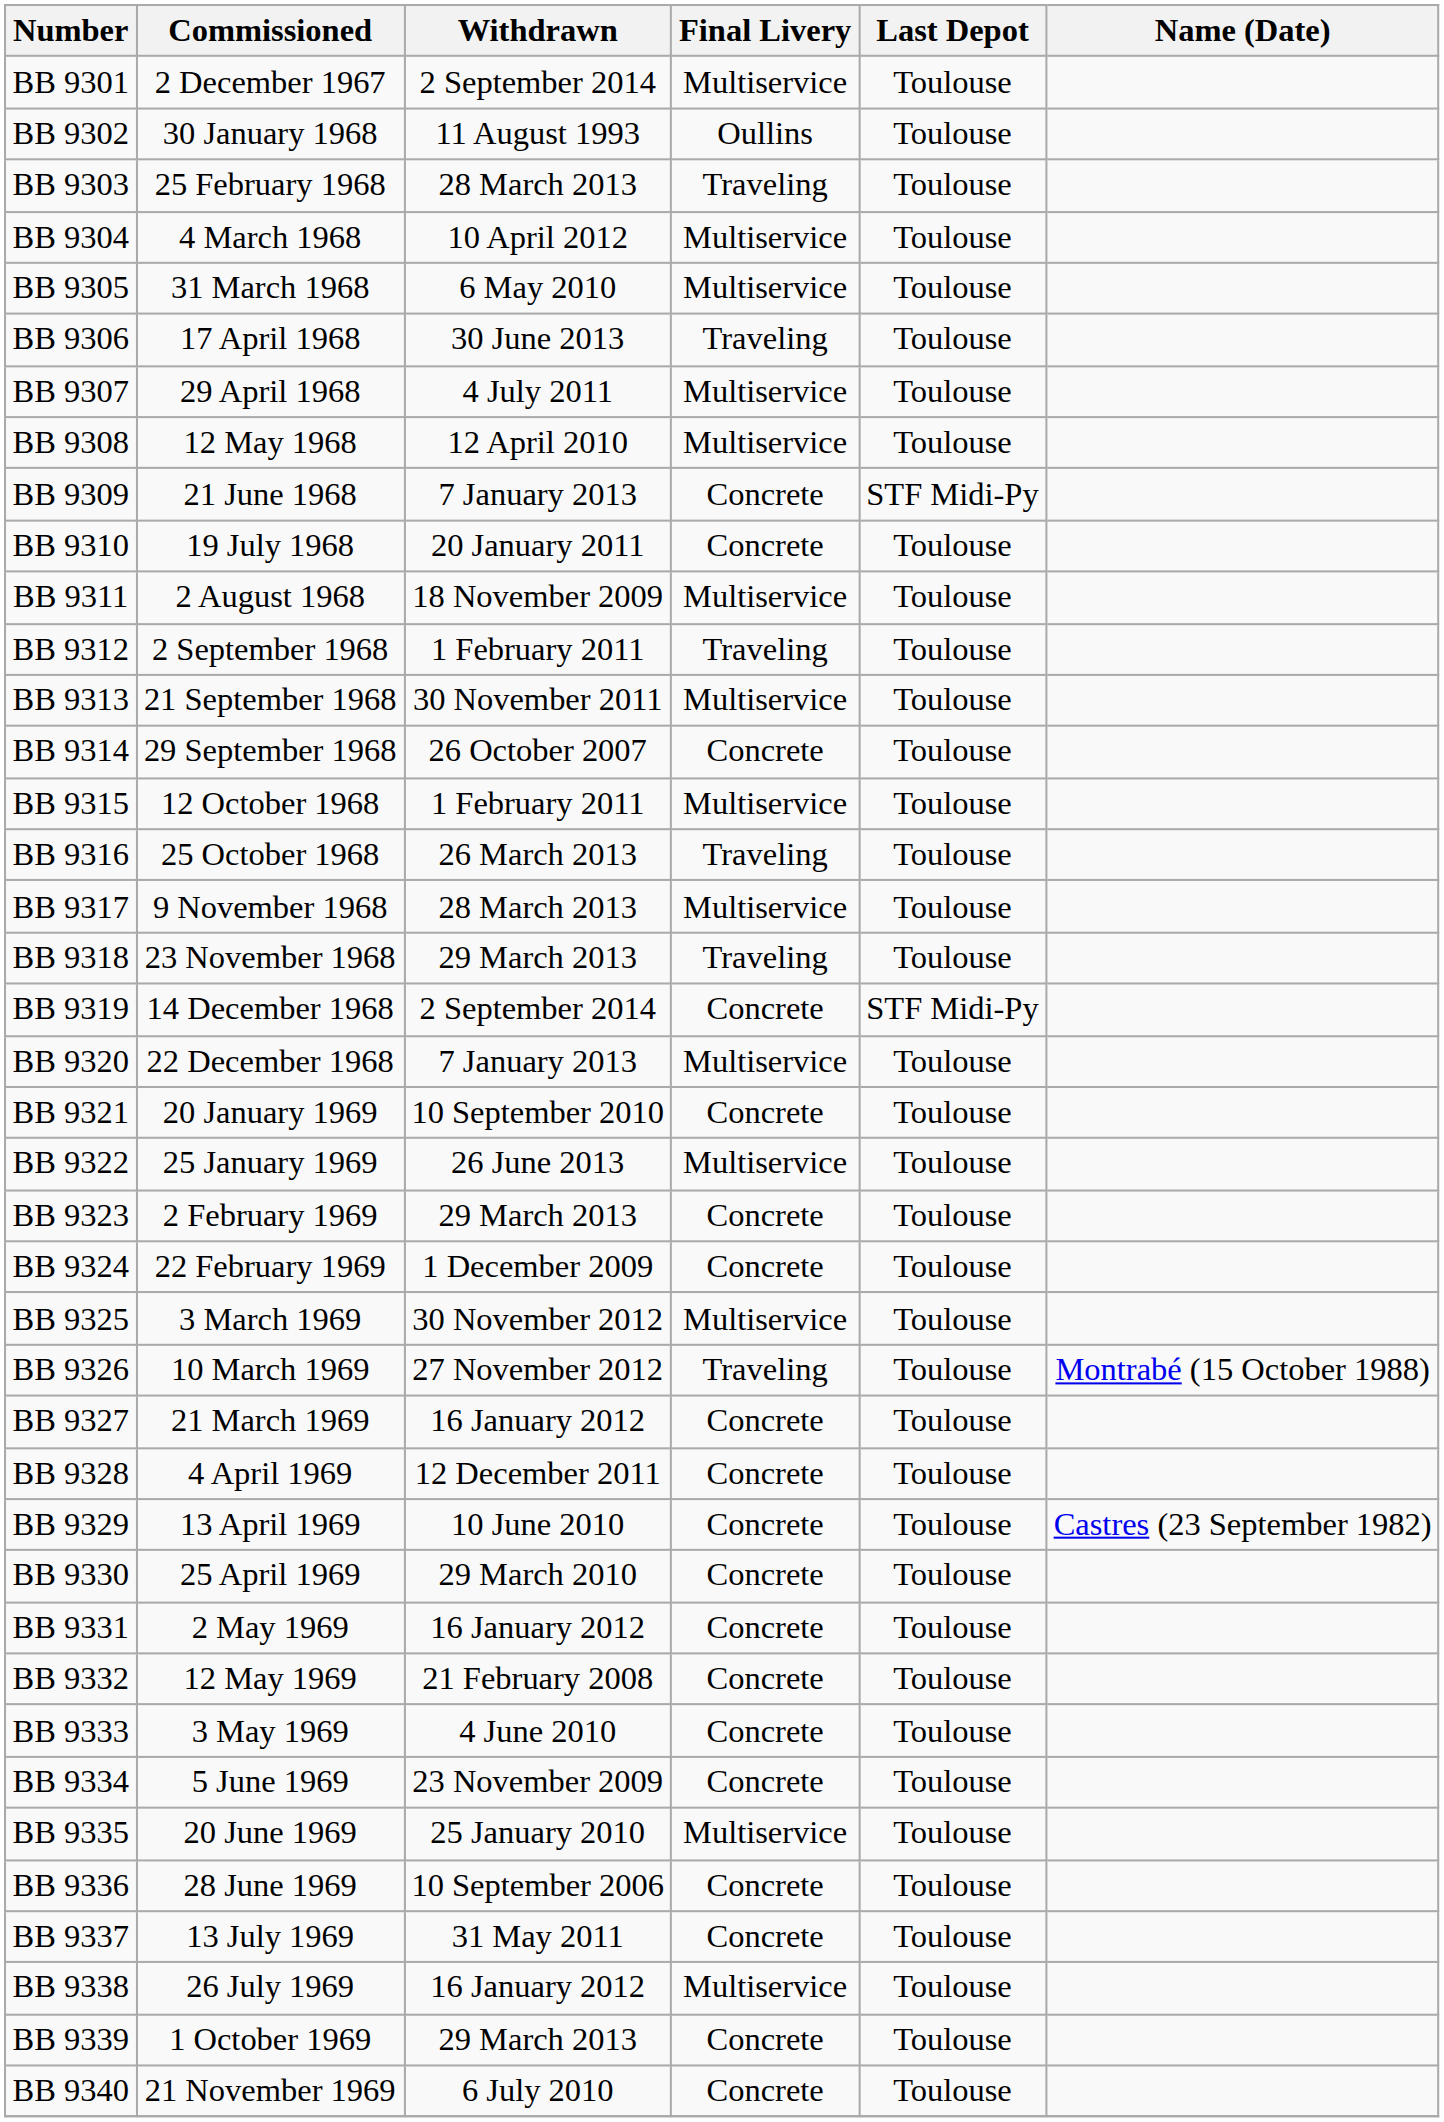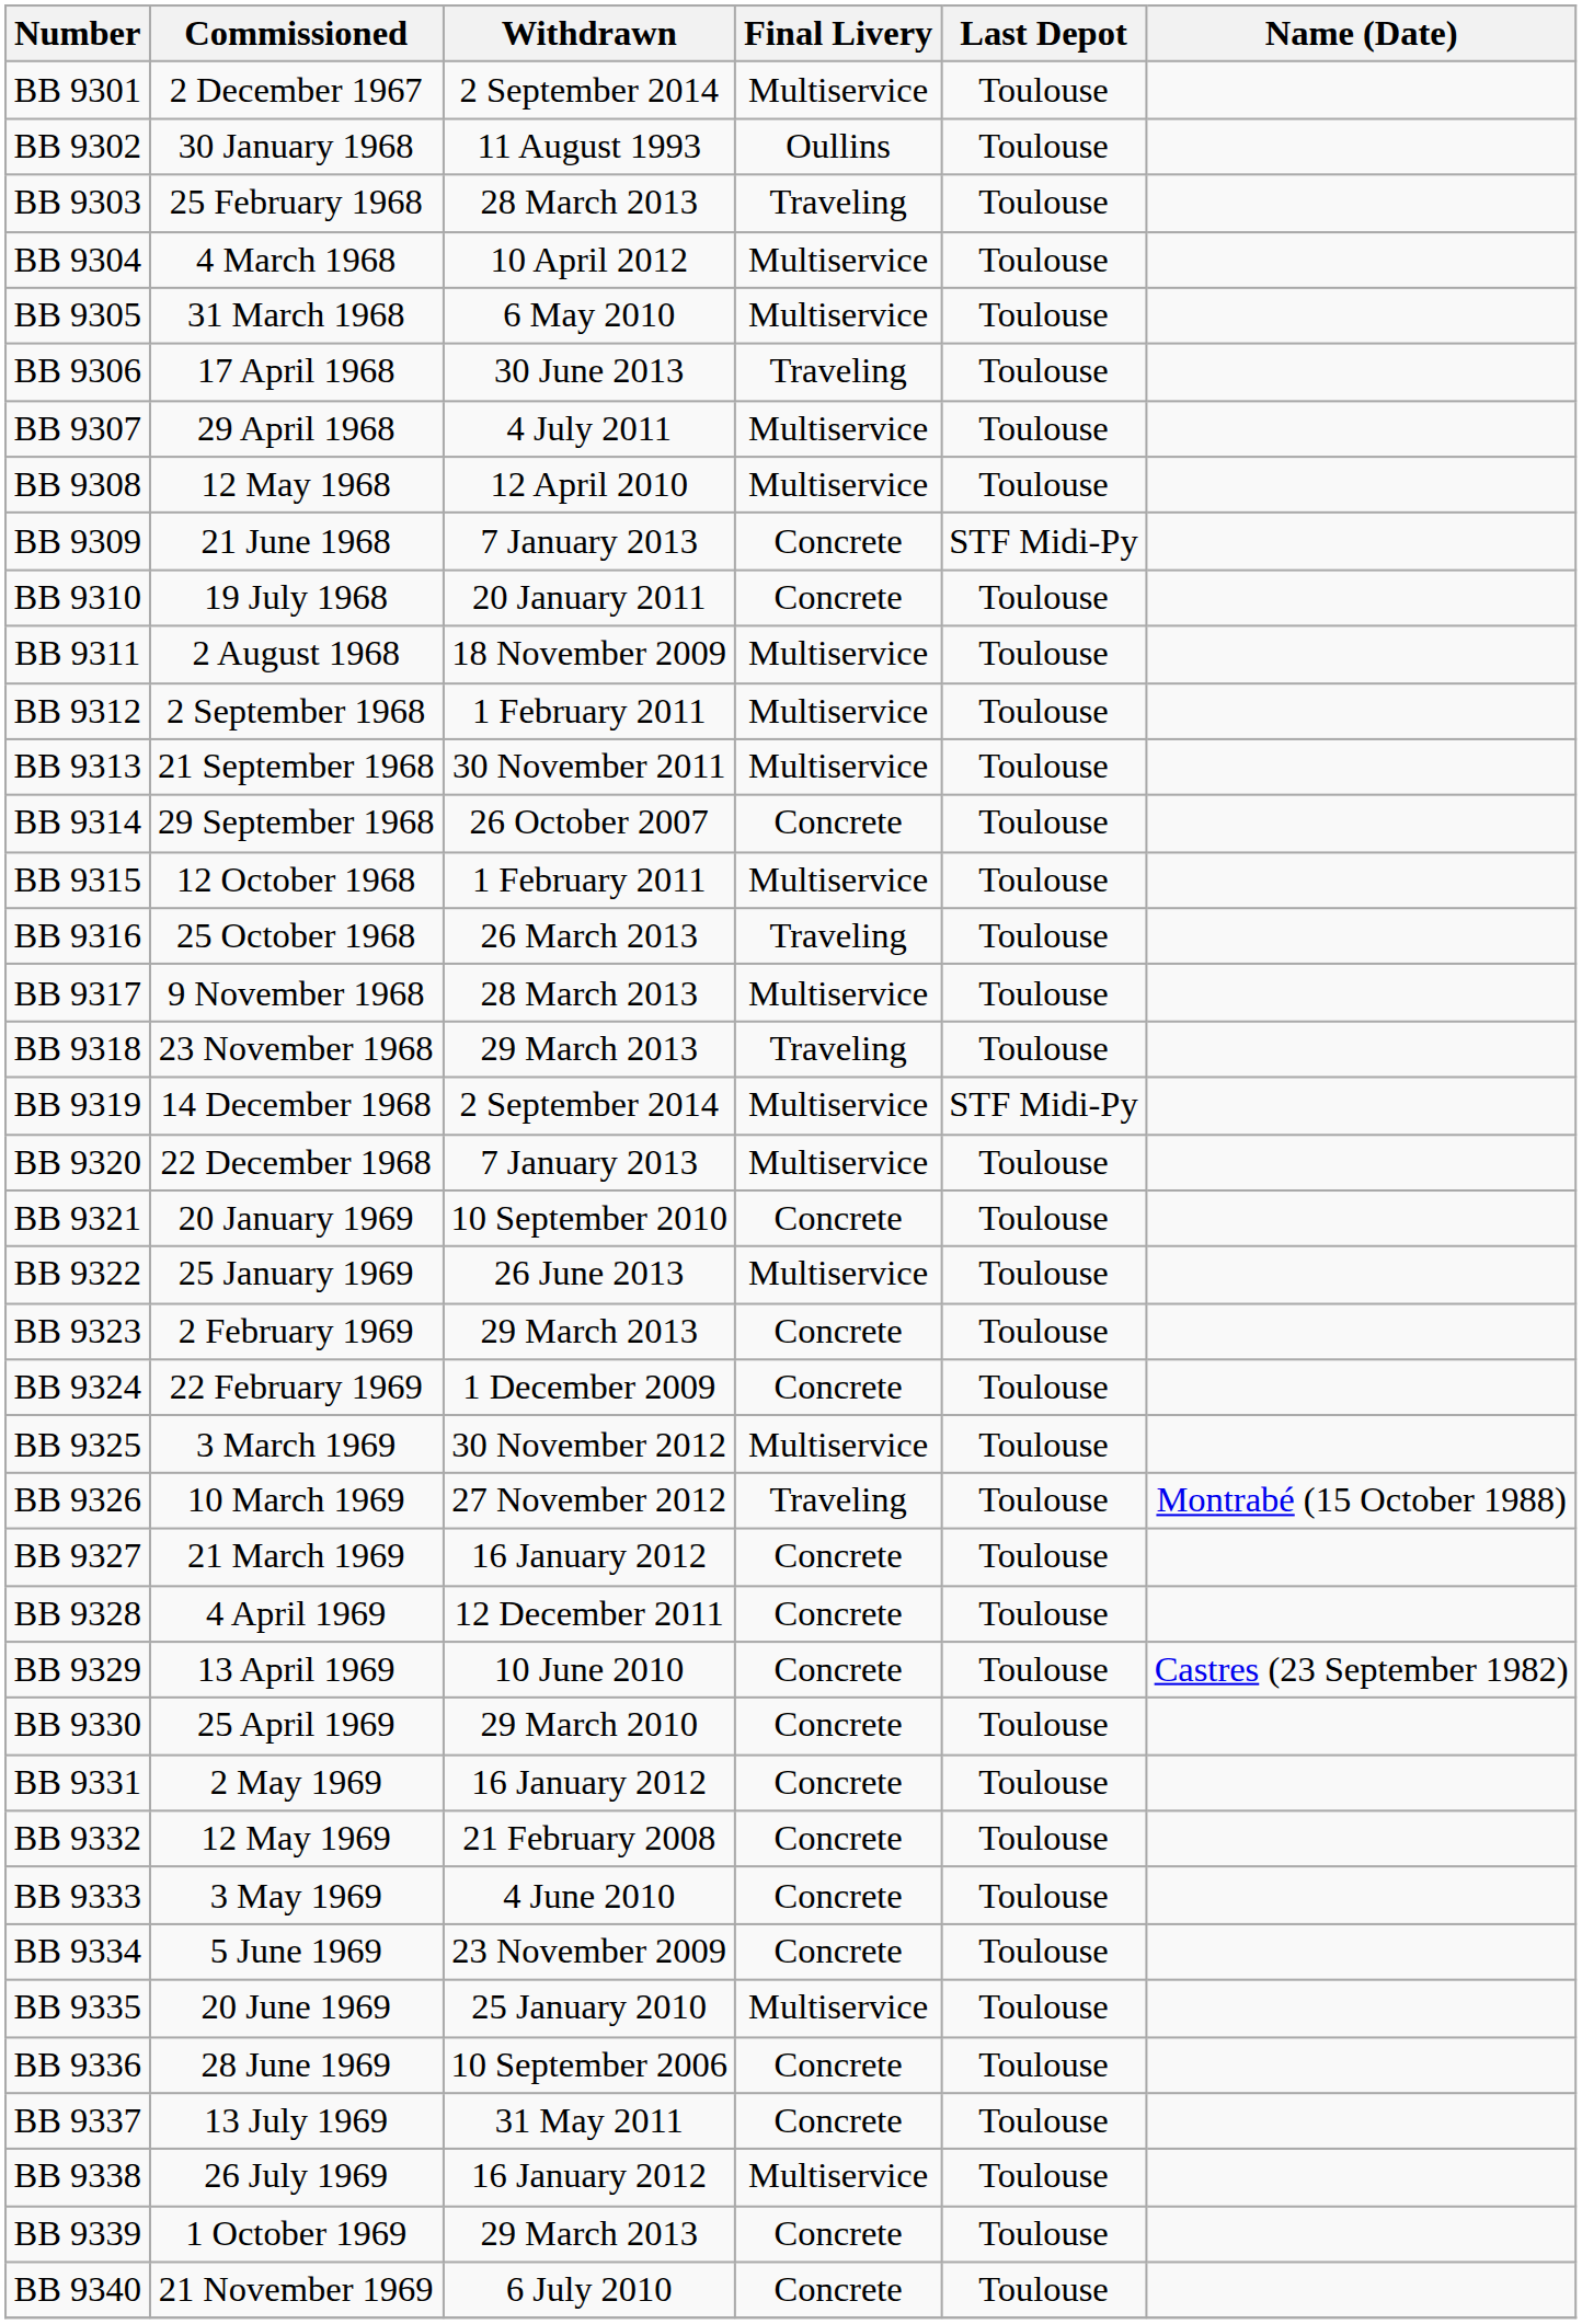BB 9312 | Final Livery: Traveling -> Multiservice
BB 9319 | Final Livery: Concrete -> Multiservice
